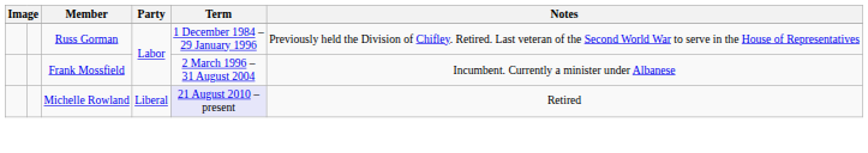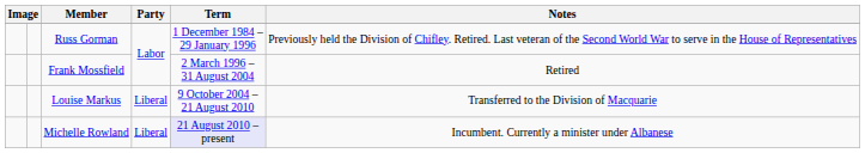Frank Mossfield | Notes: Incumbent. Currently a minister under Albanese -> Retired
+ row: Louise Markus | Liberal | 9 October 2004 – 21 August 2010 | Transferred to the Division of Macquarie
Michelle Rowland | Notes: Retired -> Incumbent. Currently a minister under Albanese
